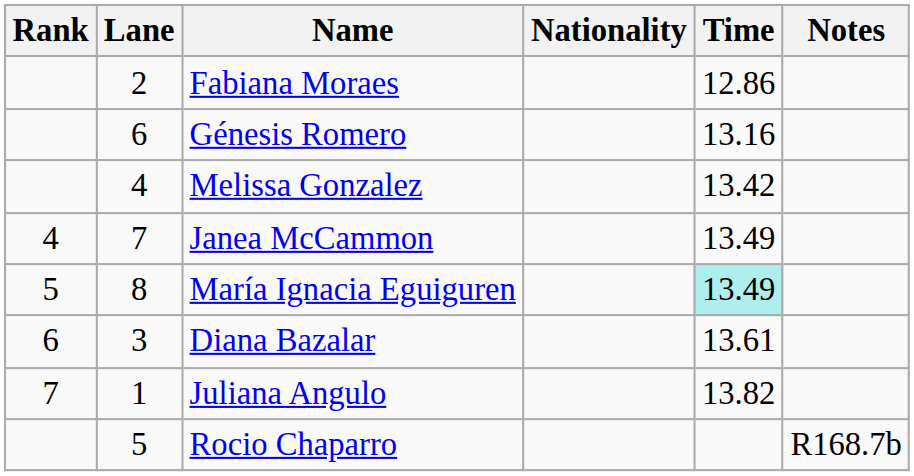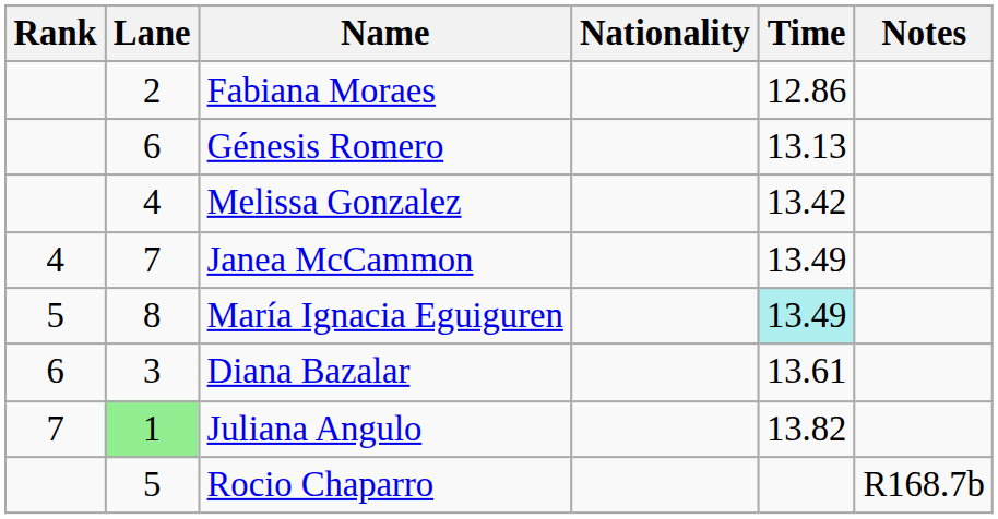Génesis Romero | Time: 13.16 -> 13.13
Juliana Angulo | Lane: no background -> lightgreen background
